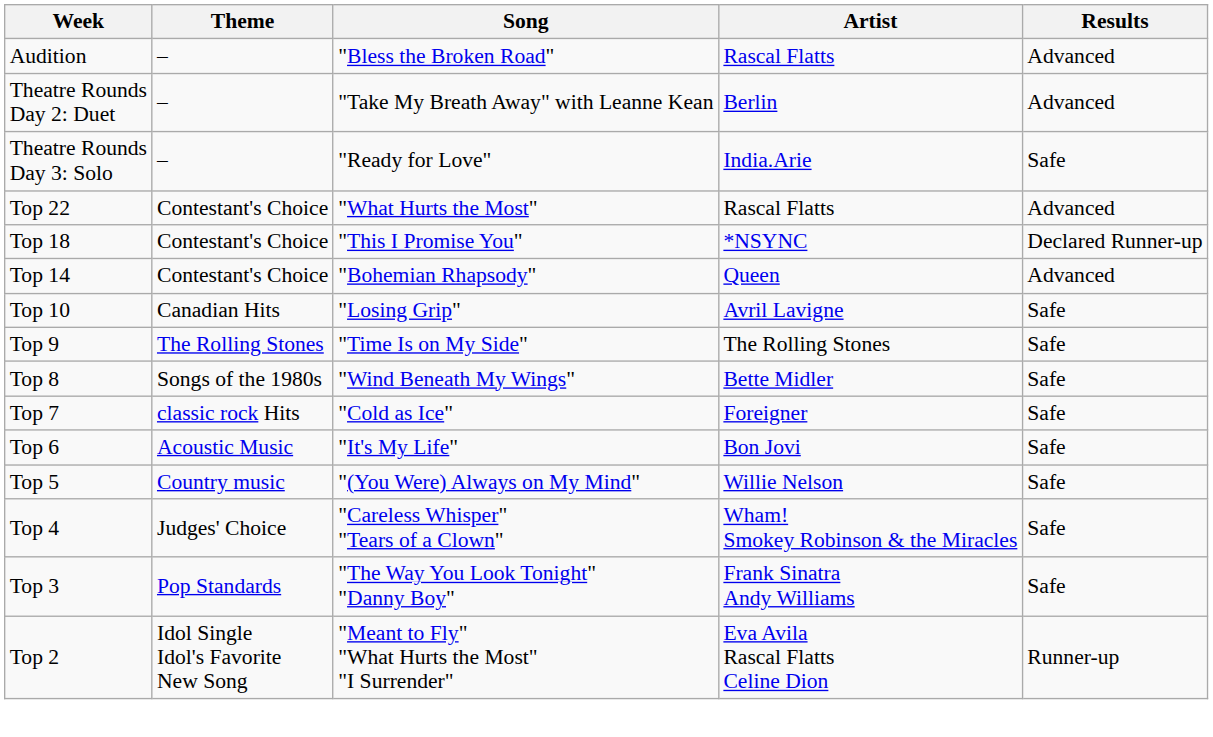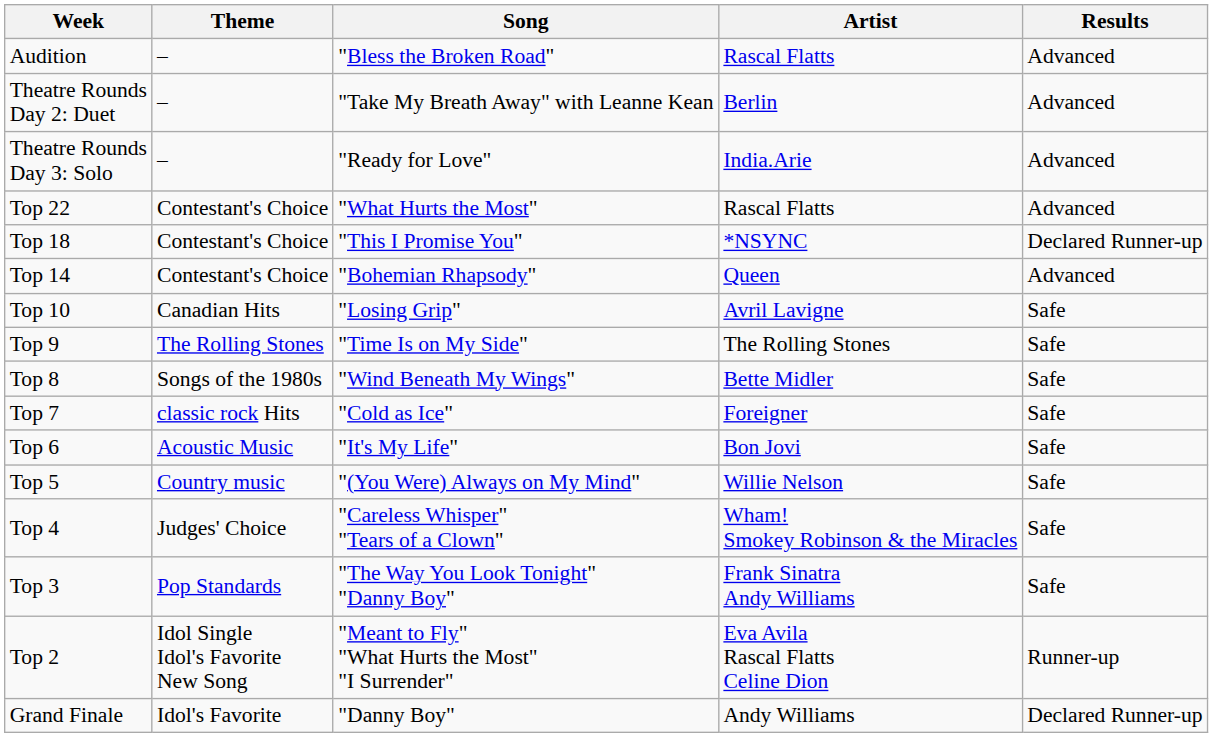Theatre Rounds Day 3: Solo | Results: Safe -> Advanced
+ row: Grand Finale | Idol's Favorite | "Danny Boy" | Andy Williams | Declared Runner-up
